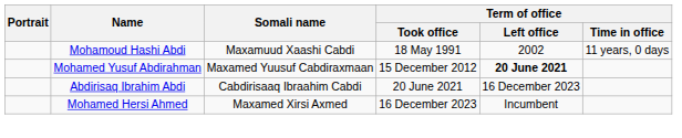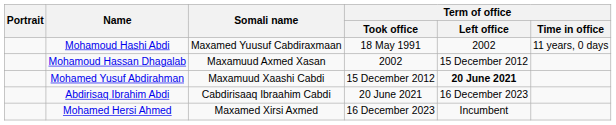Mohamoud Hashi Abdi | Somali name: Maxamuud Xaashi Cabdi -> Maxamed Yuusuf Cabdiraxmaan
+ row: Mohamoud Hassan Dhagalab | Maxamuud Axmed Xasan | 2002 | 15 December 2012
Mohamed Yusuf Abdirahman | Somali name: Maxamed Yuusuf Cabdiraxmaan -> Maxamuud Xaashi Cabdi
